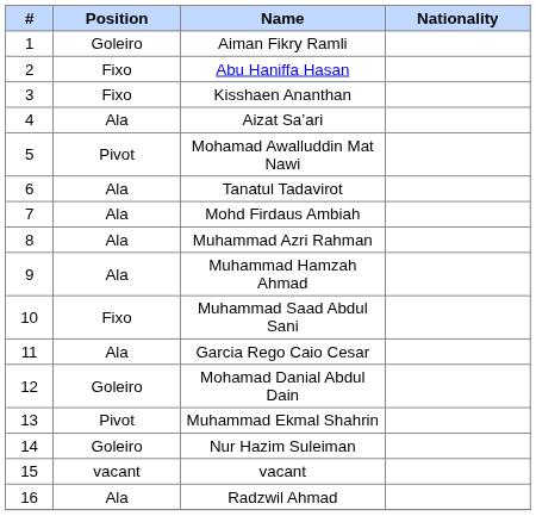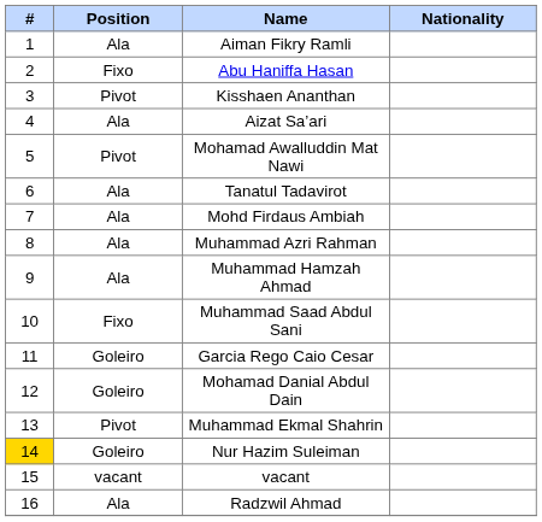Aiman Fikry Ramli | Position: Goleiro -> Ala
Kisshaen Ananthan | Position: Fixo -> Pivot
Garcia Rego Caio Cesar | Position: Ala -> Goleiro
Nur Hazim Suleiman | #: no background -> gold background
